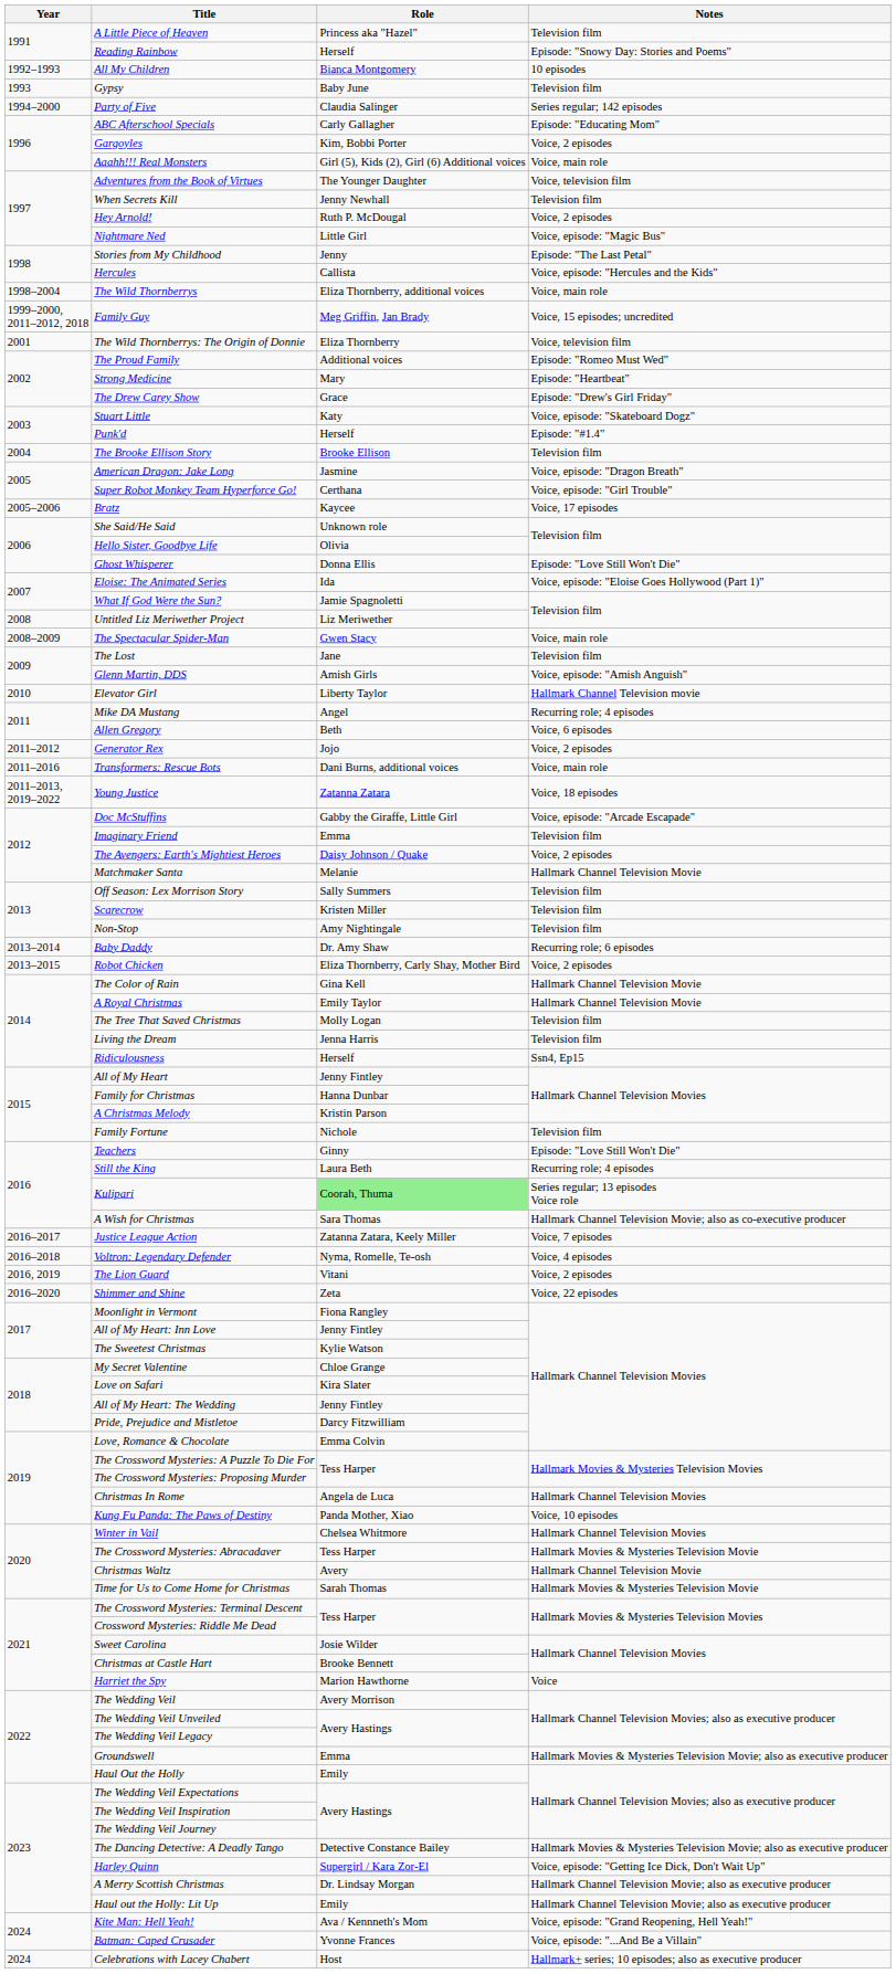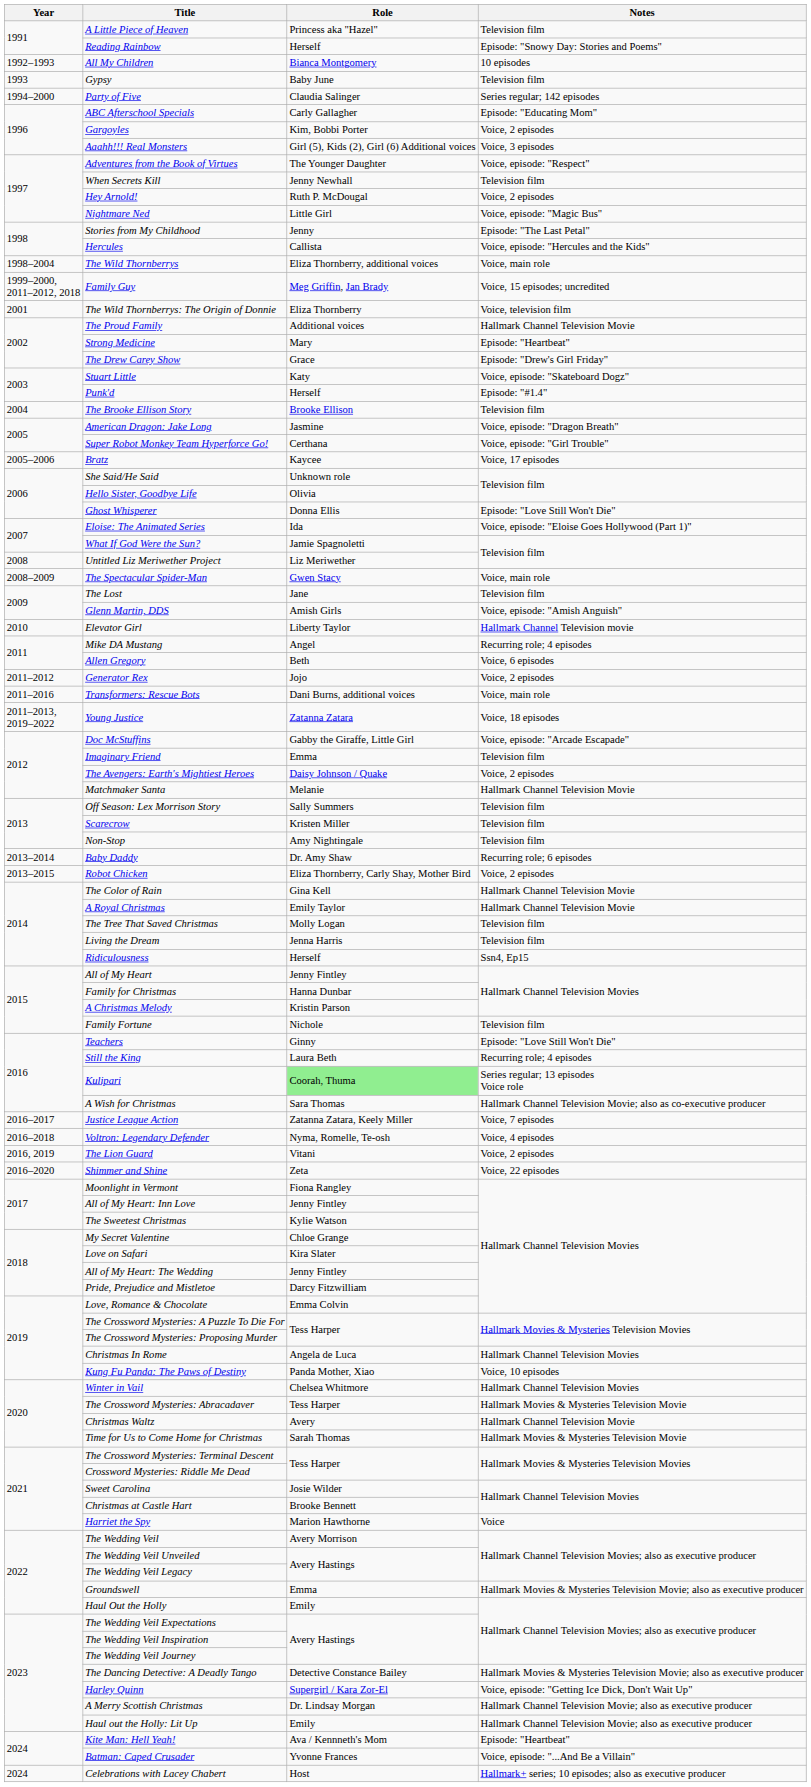Aaahh!!! Real Monsters | Notes: Voice, main role -> Voice, 3 episodes
Adventures from the Book of Virtues | Notes: Voice, television film -> Voice, episode: "Respect"
The Proud Family | Notes: Episode: "Romeo Must Wed" -> Hallmark Channel Television Movie
Kite Man: Hell Yeah! | Notes: Voice, episode: "Grand Reopening, Hell Yeah!" -> Episode: "Heartbeat"
